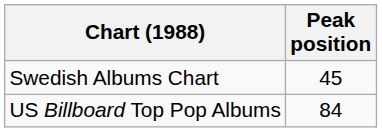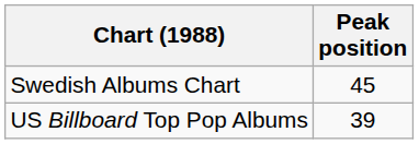US Billboard Top Pop Albums | Peak position: 84 -> 39
